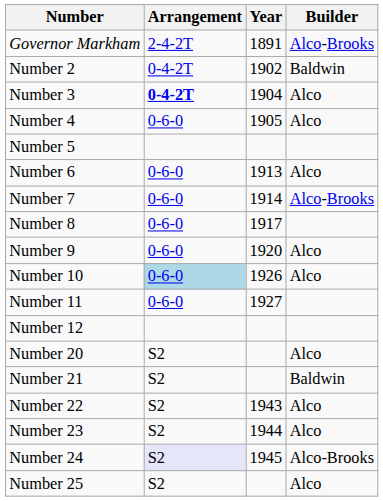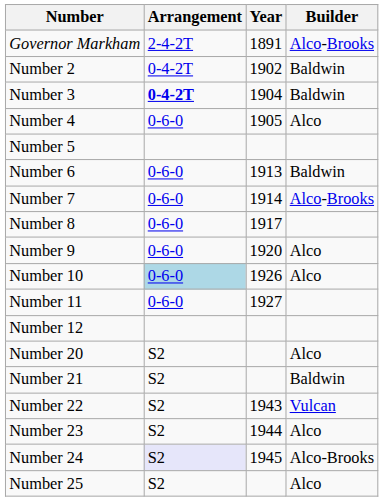Number 3 | Builder: Alco -> Baldwin
Number 6 | Builder: Alco -> Baldwin
Number 22 | Builder: Alco -> Vulcan
